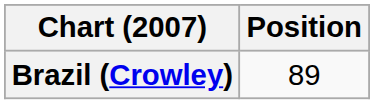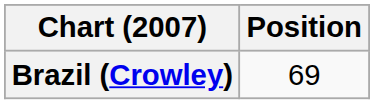Brazil (Crowley) | Position: 89 -> 69
